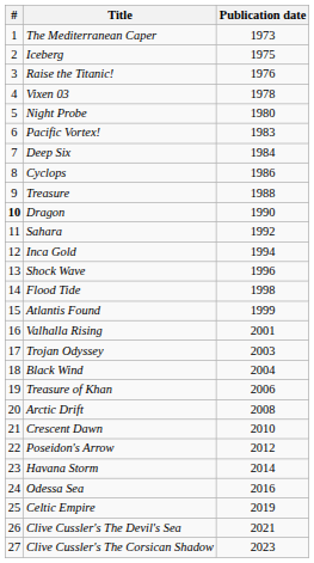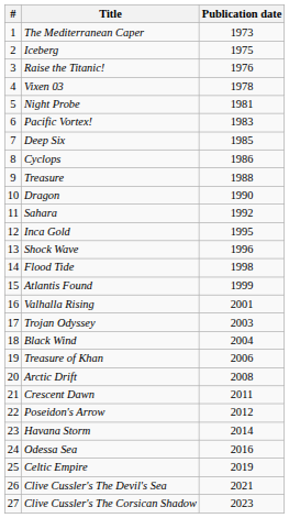Night Probe | Publication date: 1980 -> 1981
Deep Six | Publication date: 1984 -> 1985
Dragon | #: bold -> normal
Inca Gold | Publication date: 1994 -> 1995
Crescent Dawn | Publication date: 2010 -> 2011
